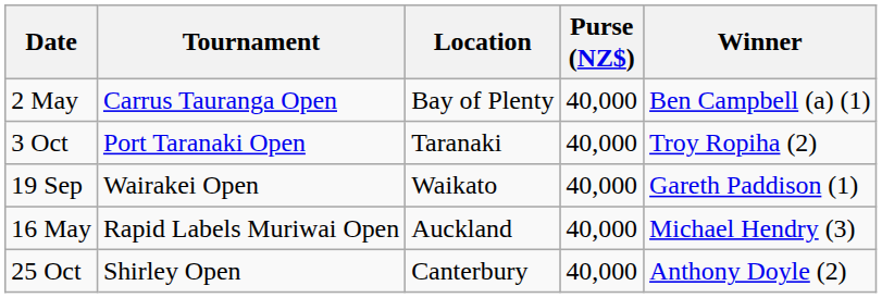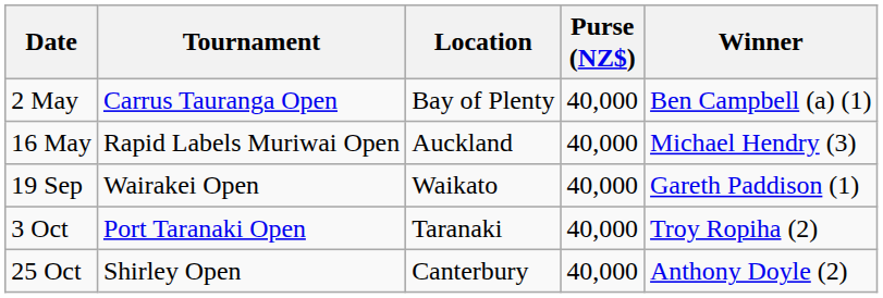rows swapped: 16 May <-> 3 Oct
